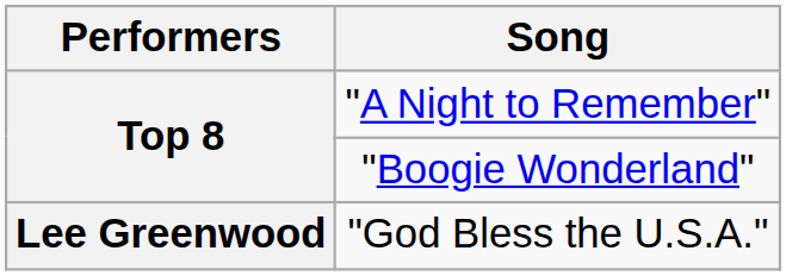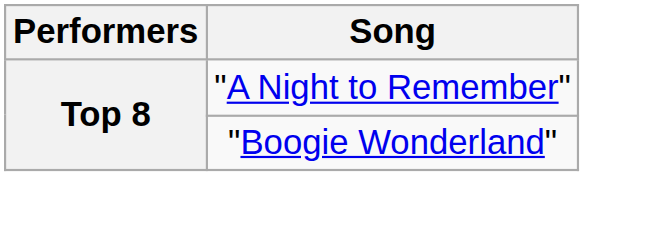- row: Lee Greenwood | "God Bless the U.S.A."
